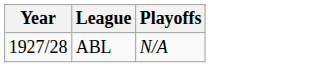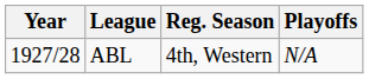+ column: Reg. Season | 4th, Western
